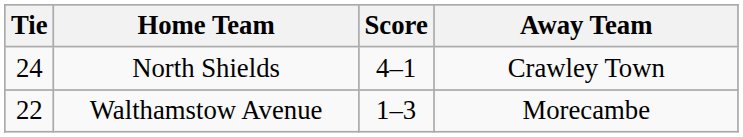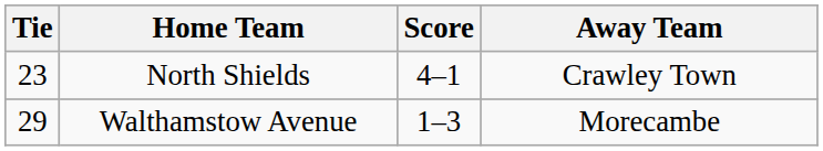North Shields | Tie: 24 -> 23
Walthamstow Avenue | Tie: 22 -> 29
